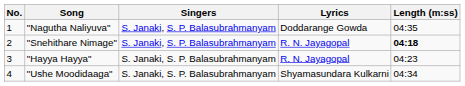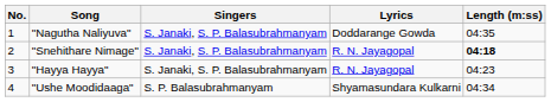"Ushe Moodidaaga" | Singers: S. Janaki, S. P. Balasubrahmanyam -> S. P. Balasubrahmanyam
